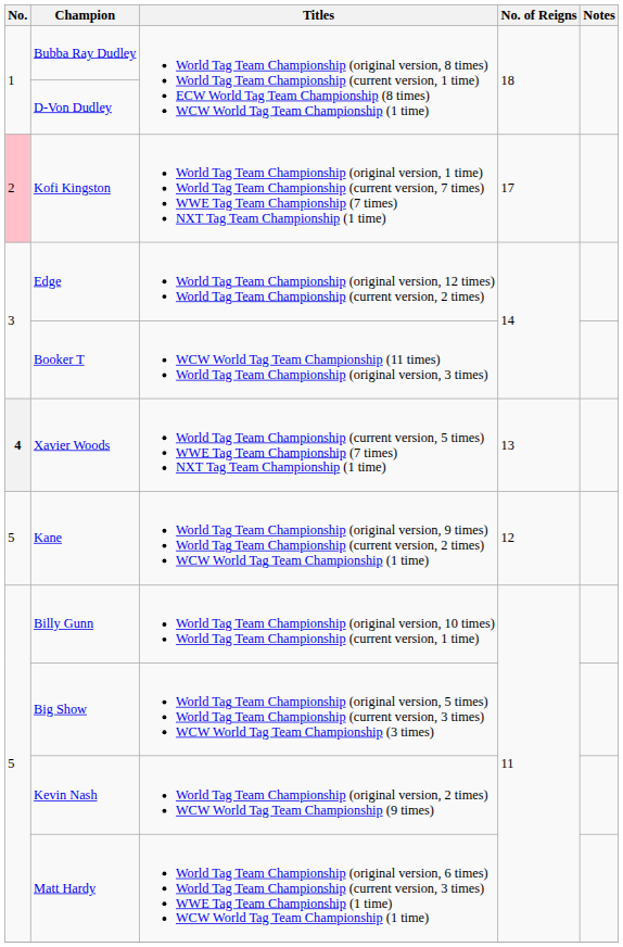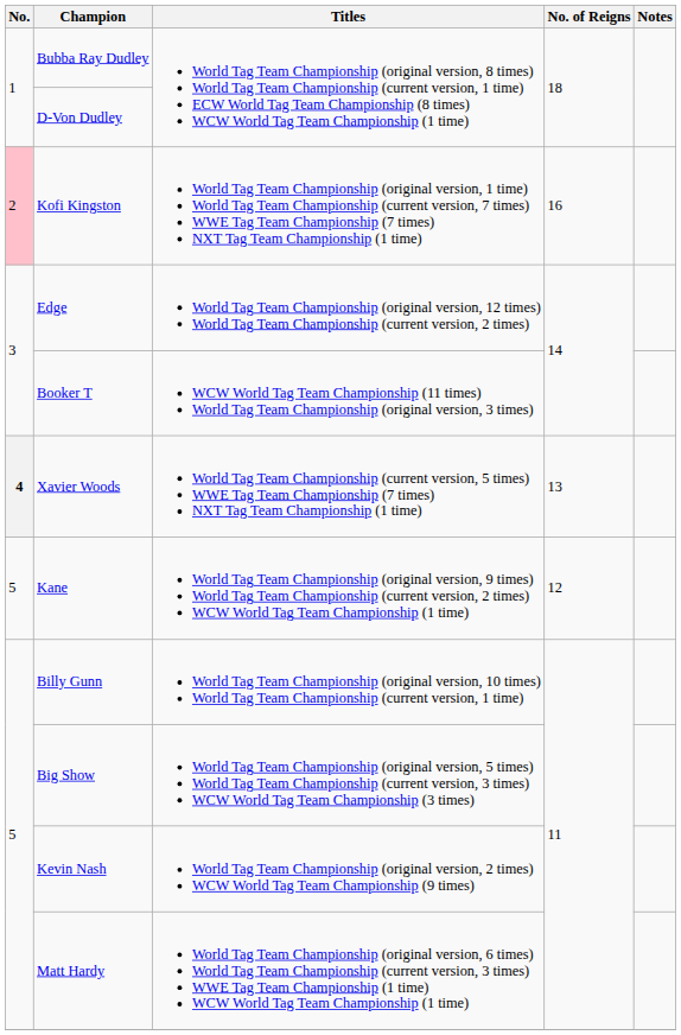Kofi Kingston | No. of Reigns: 17 -> 16
